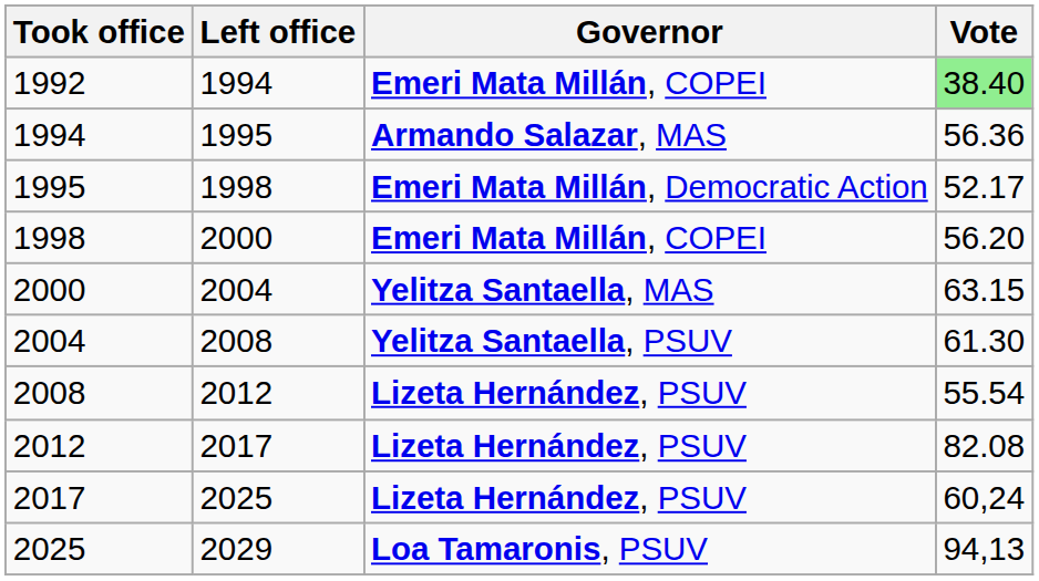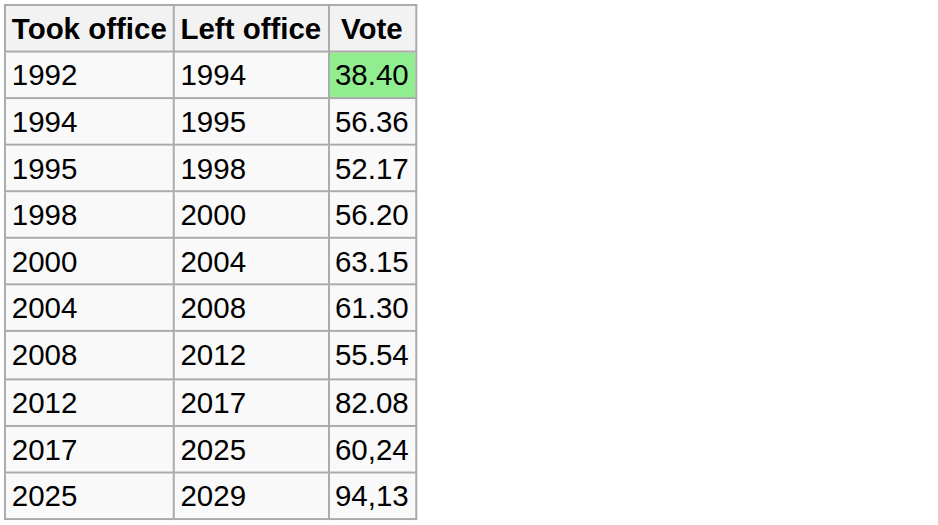- column: Governor | Emeri Mata Millán, COPEI | Armando Salazar, MAS | Emeri Mata Millán, Democratic Action | Emeri Mata Millán, COPEI | Yelitza Santaella, MAS | Yelitza Santaella, PSUV | Lizeta Hernández, PSUV | Lizeta Hernández, PSUV | Lizeta Hernández, PSUV | Loa Tamaronis, PSUV
